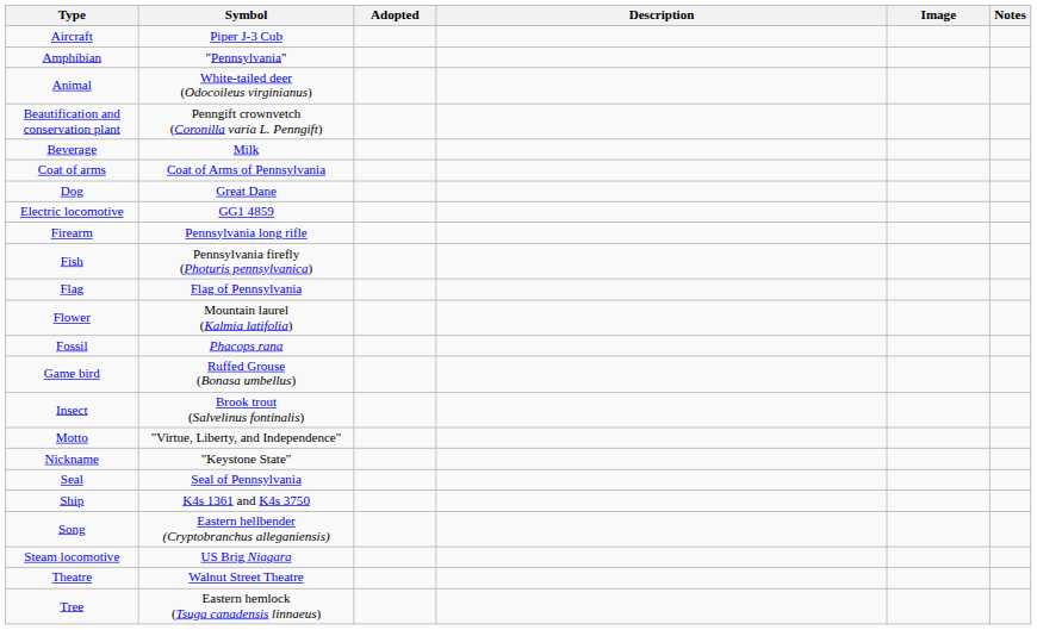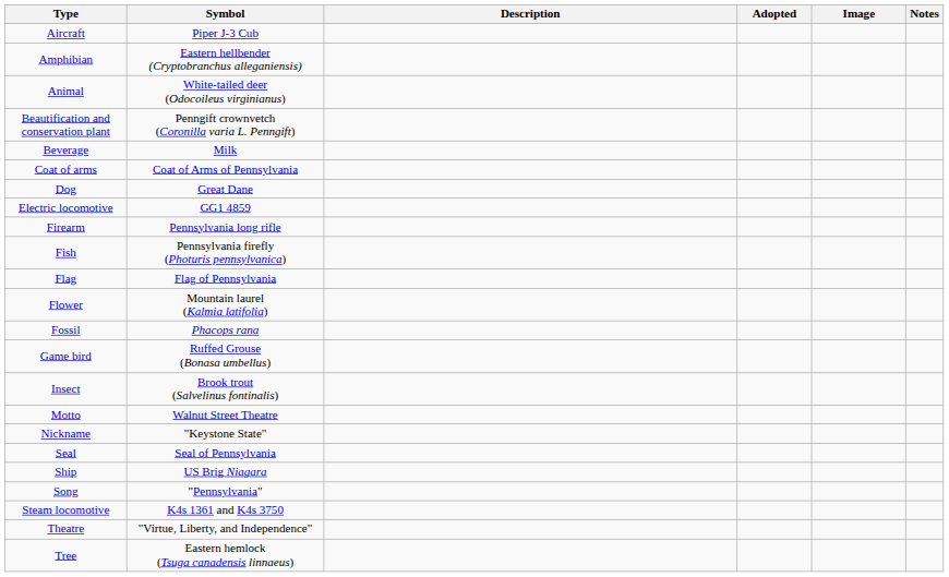columns swapped: Description <-> Adopted
Amphibian | Symbol: "Pennsylvania" -> Eastern hellbender (Cryptobranchus alleganiensis)
Motto | Symbol: "Virtue, Liberty, and Independence" -> Walnut Street Theatre
Ship | Symbol: K4s 1361 and K4s 3750 -> US Brig Niagara
Song | Symbol: Eastern hellbender (Cryptobranchus alleganiensis) -> "Pennsylvania"
Steam locomotive | Symbol: US Brig Niagara -> K4s 1361 and K4s 3750
Theatre | Symbol: Walnut Street Theatre -> "Virtue, Liberty, and Independence"
